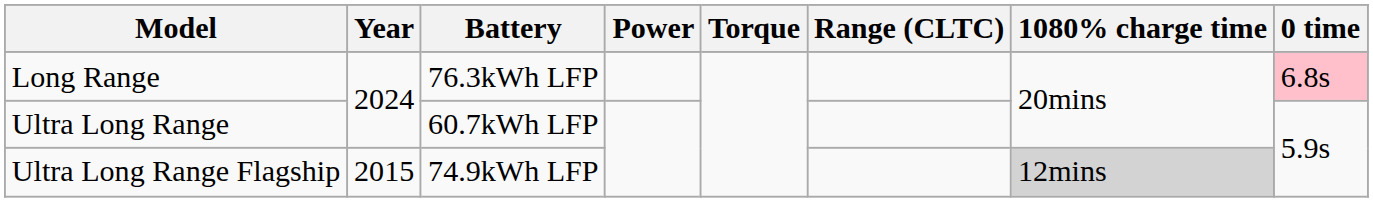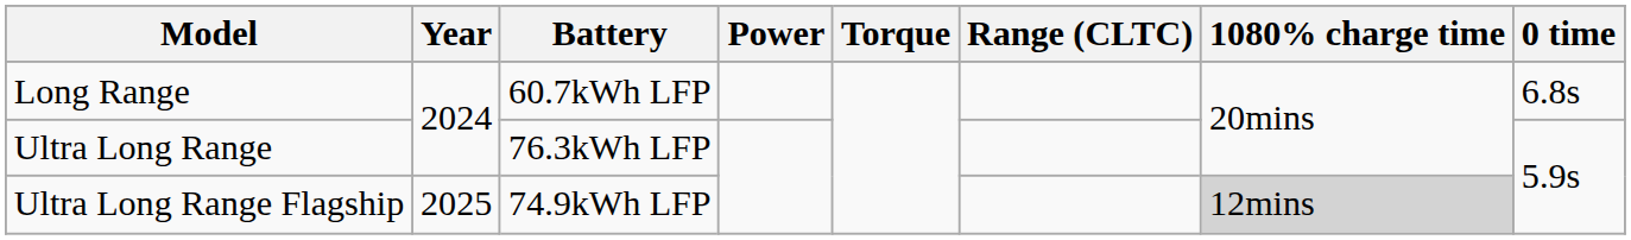Long Range | Battery: 76.3kWh LFP -> 60.7kWh LFP
Long Range | 0 time: pink background -> no background
Ultra Long Range | Battery: 60.7kWh LFP -> 76.3kWh LFP
Ultra Long Range Flagship | Year: 2015 -> 2025
